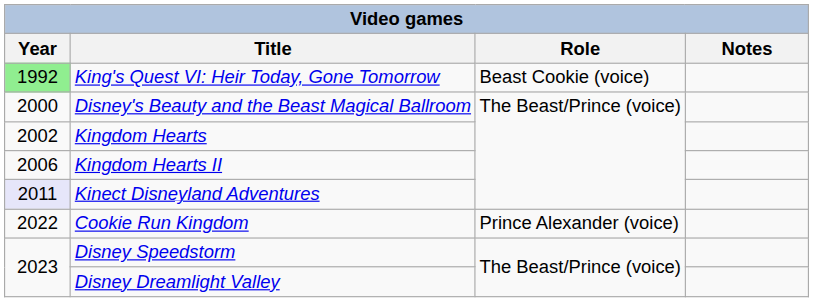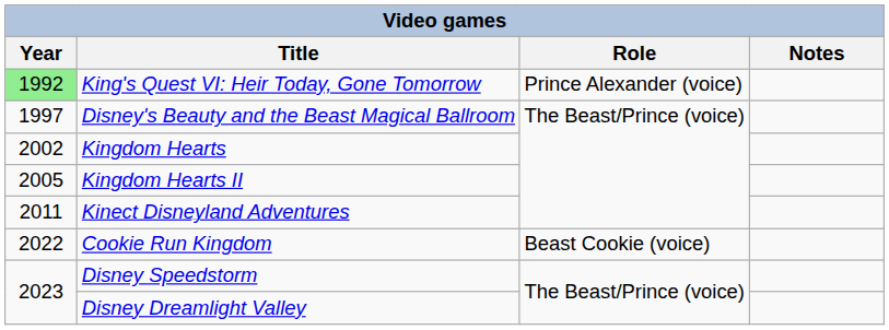King's Quest VI: Heir Today, Gone Tomorrow | Role: Beast Cookie (voice) -> Prince Alexander (voice)
Disney's Beauty and the Beast Magical Ballroom | Year: 2000 -> 1997
Kingdom Hearts II | Year: 2006 -> 2005
Kinect Disneyland Adventures | Year: lavender background -> no background
Cookie Run Kingdom | Role: Prince Alexander (voice) -> Beast Cookie (voice)
